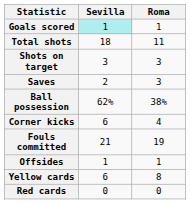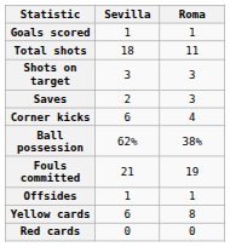Goals scored | Sevilla: paleturquoise background -> no background
rows swapped: Ball possession <-> Corner kicks
